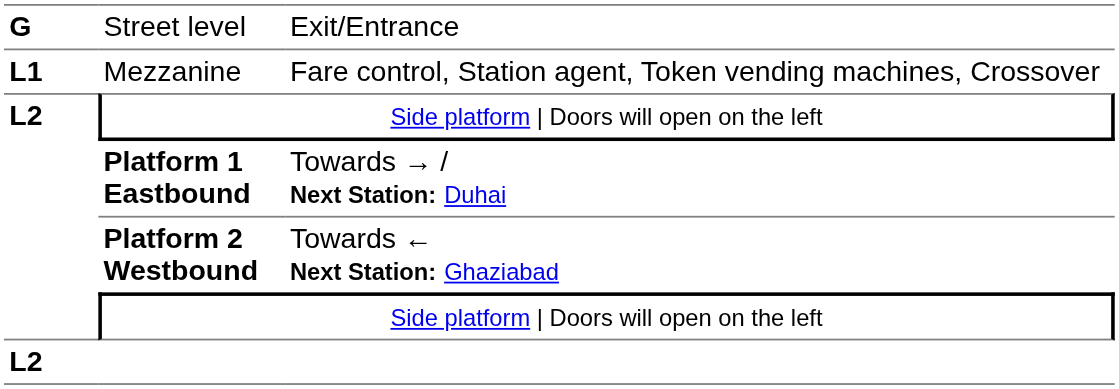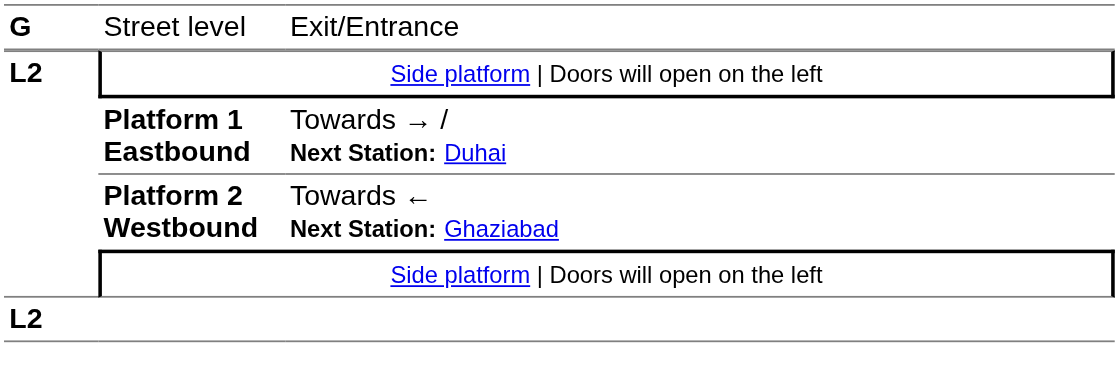- row: L1 | Mezzanine | Fare control, Station agent, Token vending machines, Crossover
